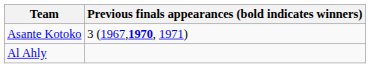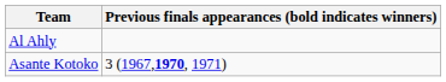rows swapped: Asante Kotoko <-> Al Ahly
